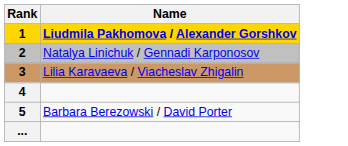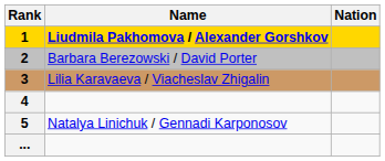+ column: Nation
2 | Name: Natalya Linichuk / Gennadi Karponosov -> Barbara Berezowski / David Porter
5 | Name: Barbara Berezowski / David Porter -> Natalya Linichuk / Gennadi Karponosov
